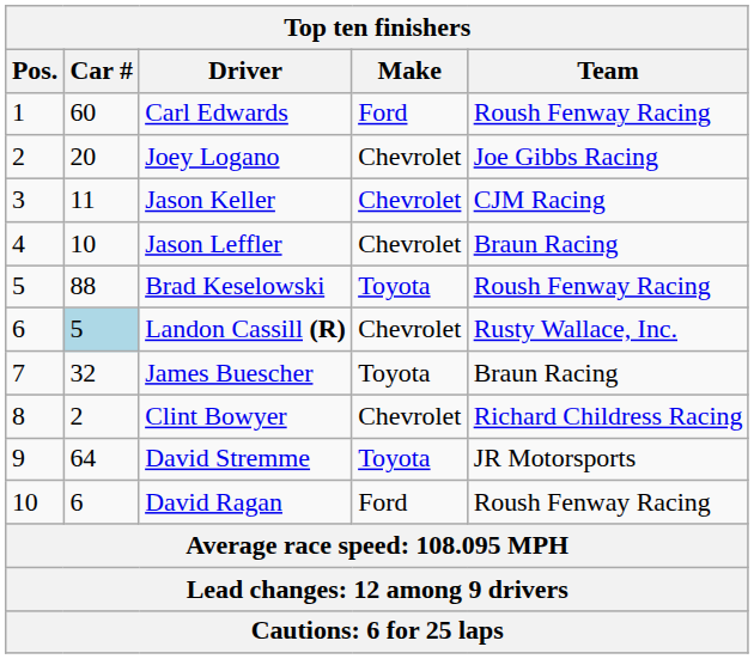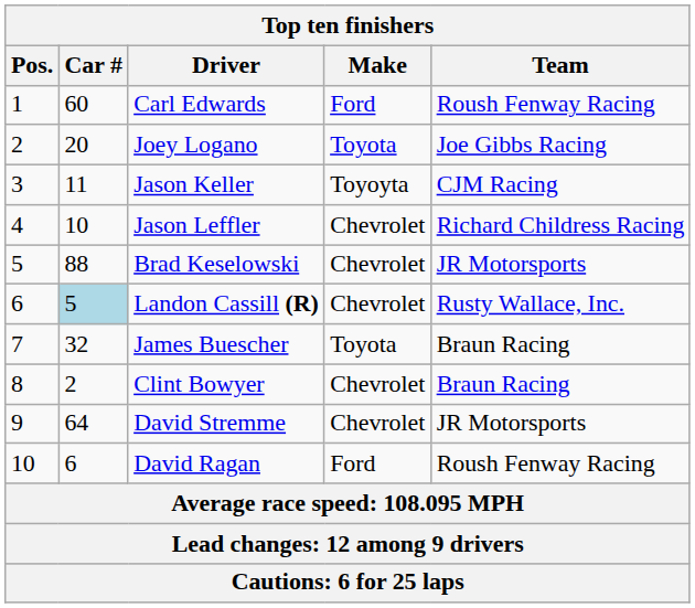Joey Logano | Make: Chevrolet -> Toyota
Jason Keller | Make: Chevrolet -> Toyoyta
Jason Leffler | Team: Braun Racing -> Richard Childress Racing
Brad Keselowski | Make: Toyota -> Chevrolet
Brad Keselowski | Team: Roush Fenway Racing -> JR Motorsports
Clint Bowyer | Team: Richard Childress Racing -> Braun Racing
David Stremme | Make: Toyota -> Chevrolet
